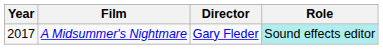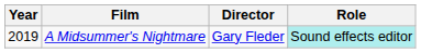A Midsummer's Nightmare | Year: 2017 -> 2019
